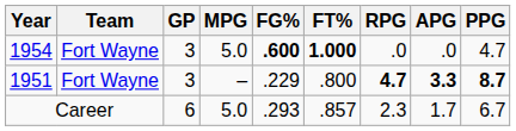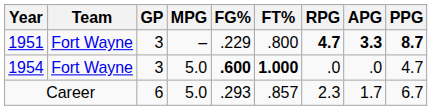rows swapped: 1951 <-> 1954
